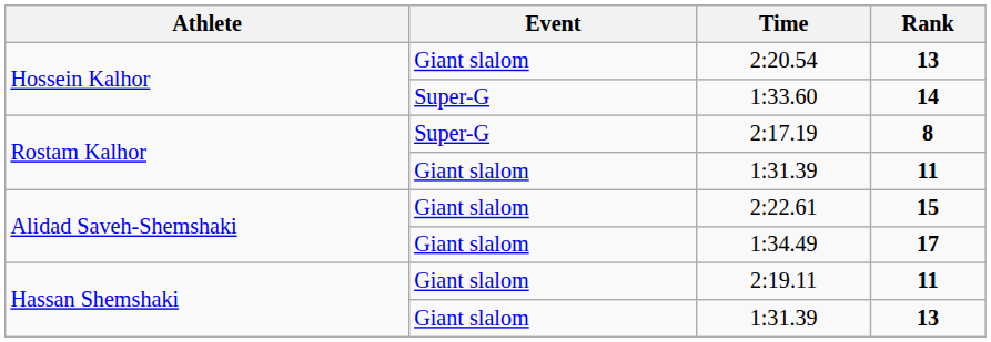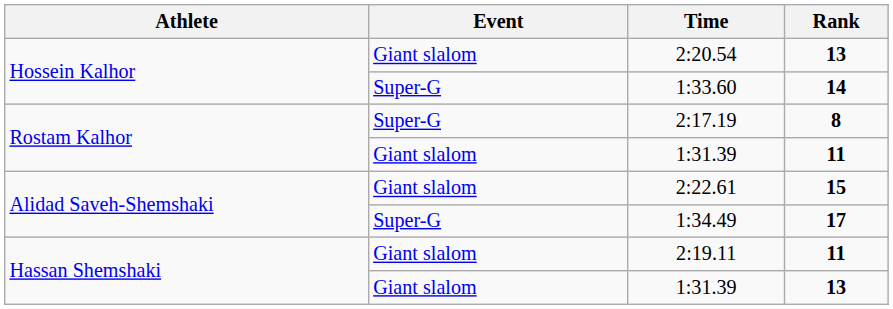1:34.49 | Event: Giant slalom -> Super-G
